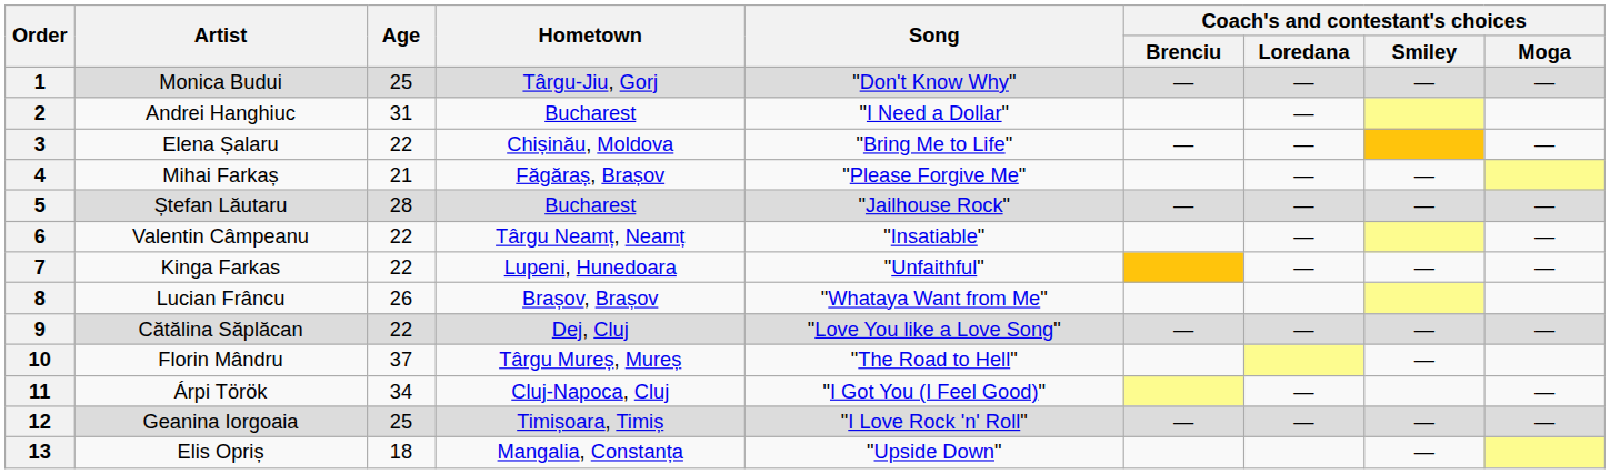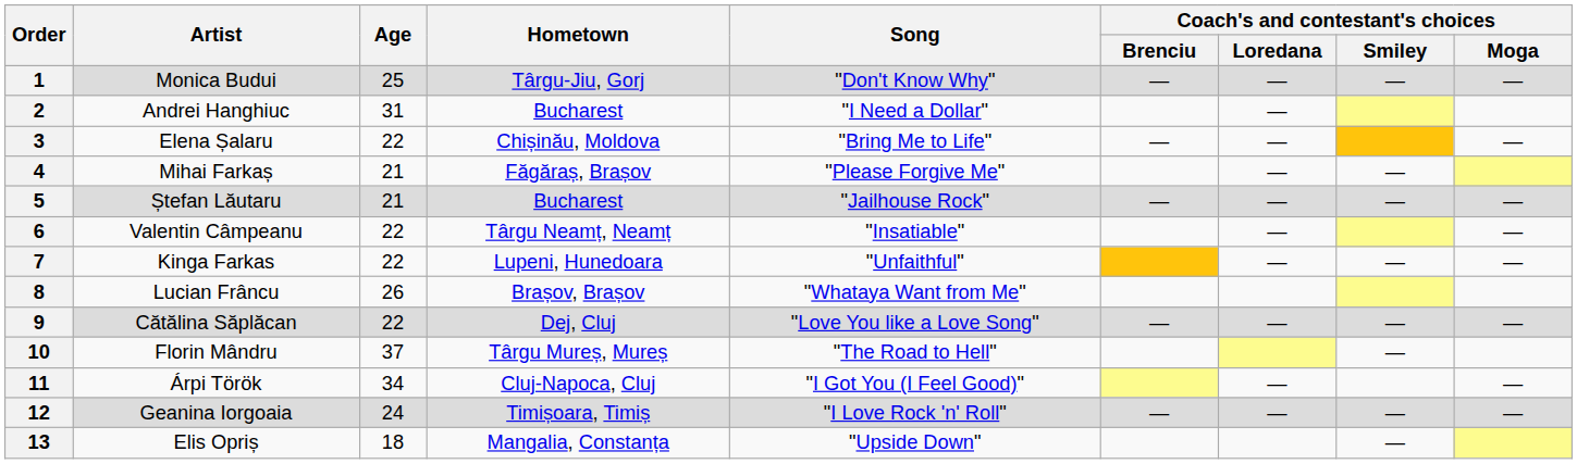5 | Age: 28 -> 21
12 | Age: 25 -> 24
